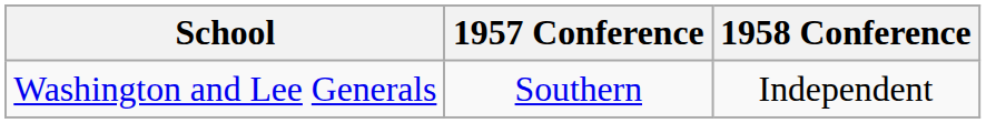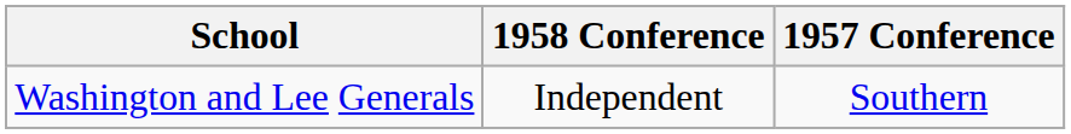columns swapped: 1957 Conference <-> 1958 Conference
